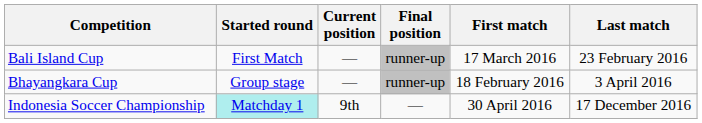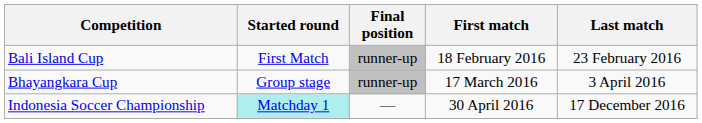- column: Current position | — | — | 9th
Bali Island Cup | First match: 17 March 2016 -> 18 February 2016
Bhayangkara Cup | First match: 18 February 2016 -> 17 March 2016
